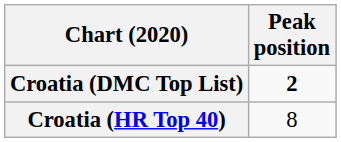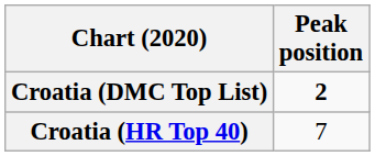Croatia (HR Top 40) | Peak position: 8 -> 7
